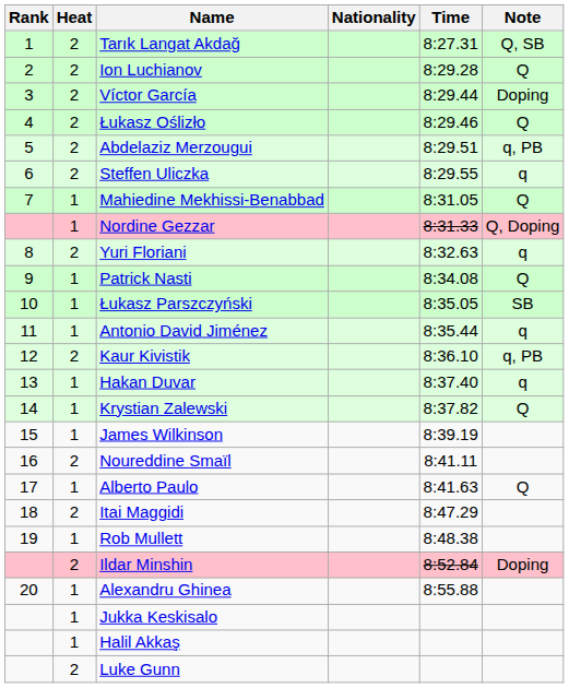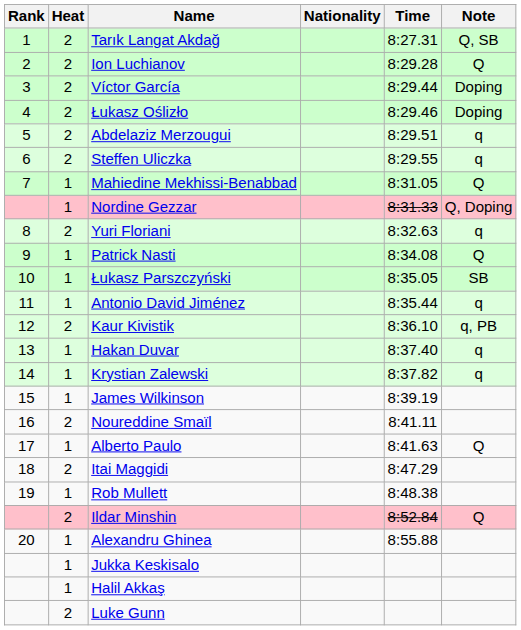Łukasz Oślizło | Note: Q -> Doping
Abdelaziz Merzougui | Note: q, PB -> q
Krystian Zalewski | Note: Q -> q
Ildar Minshin | Note: Doping -> Q
